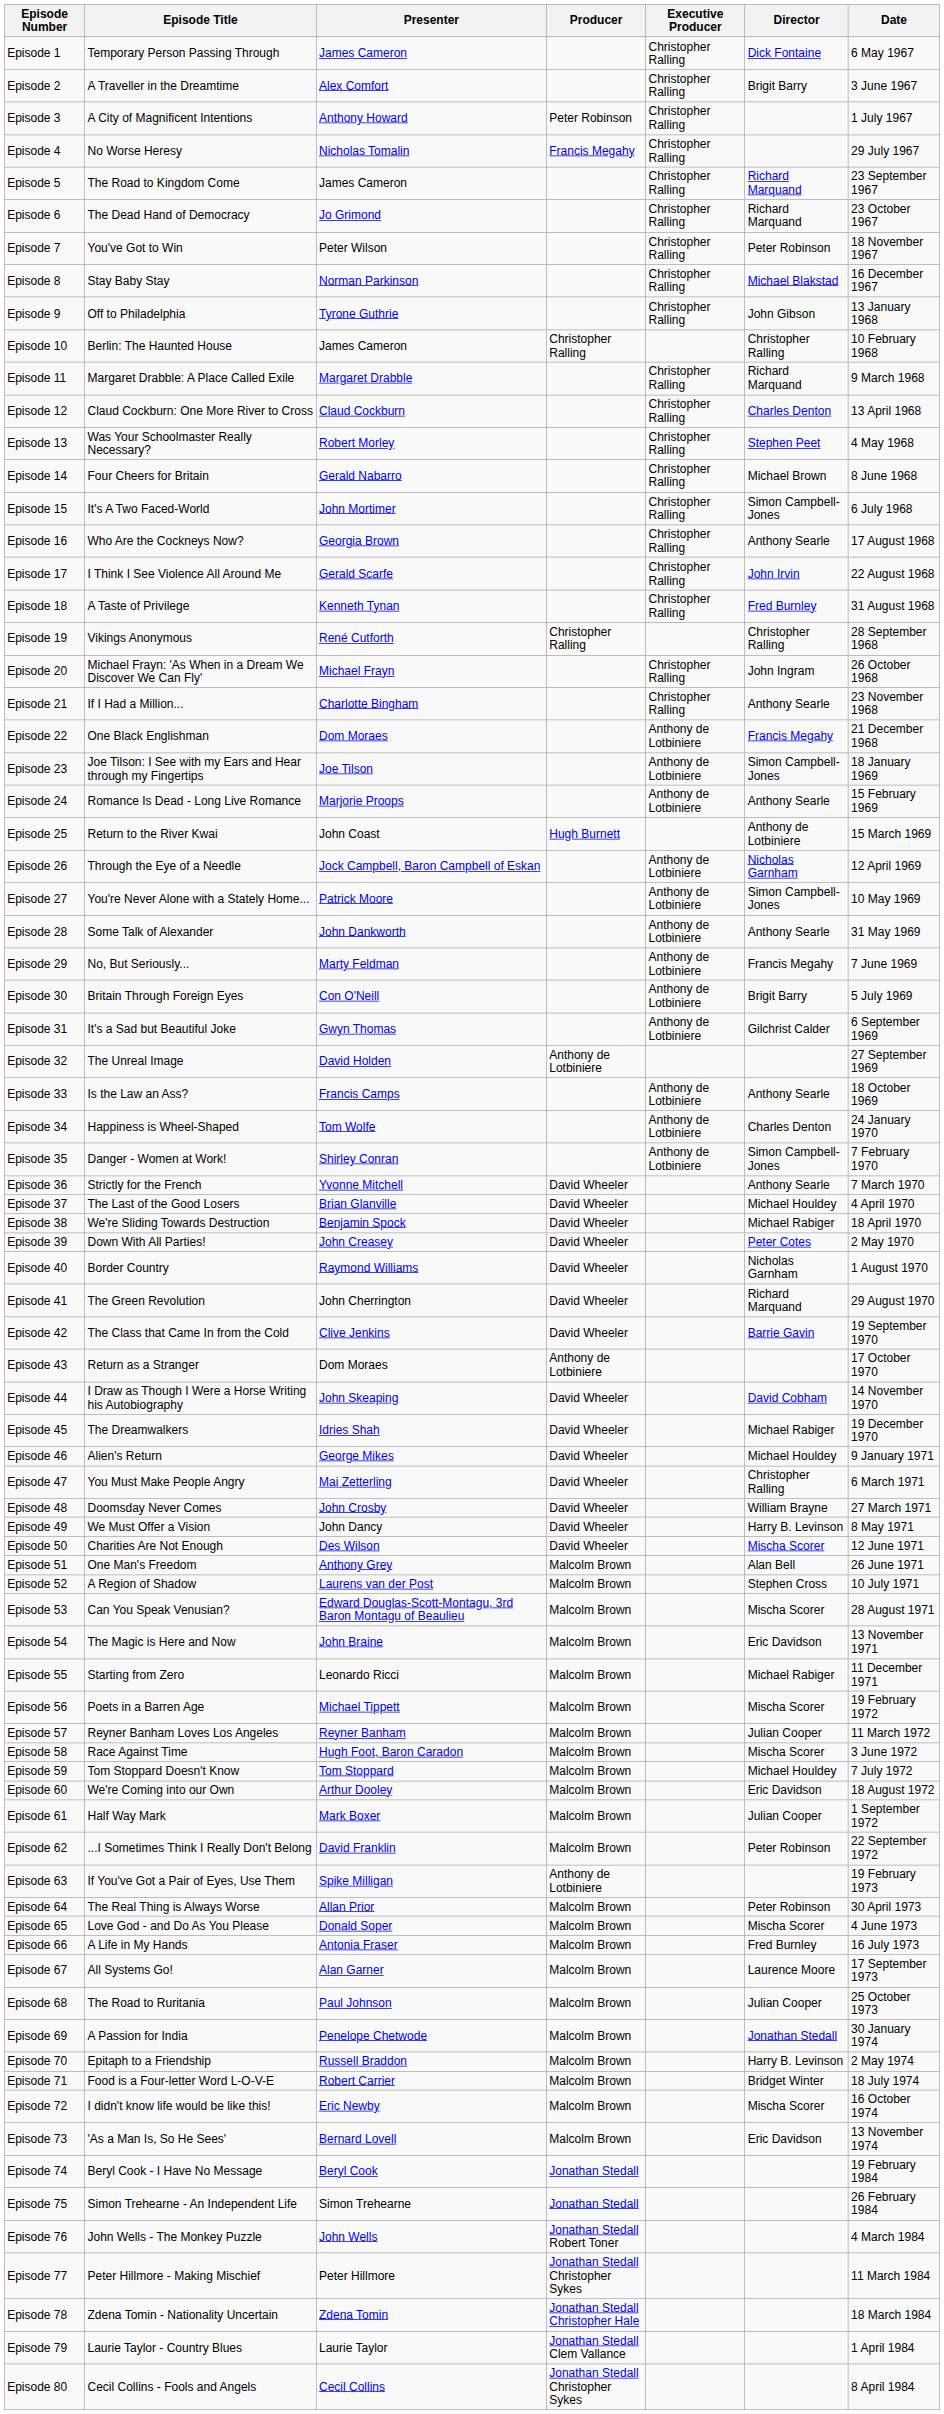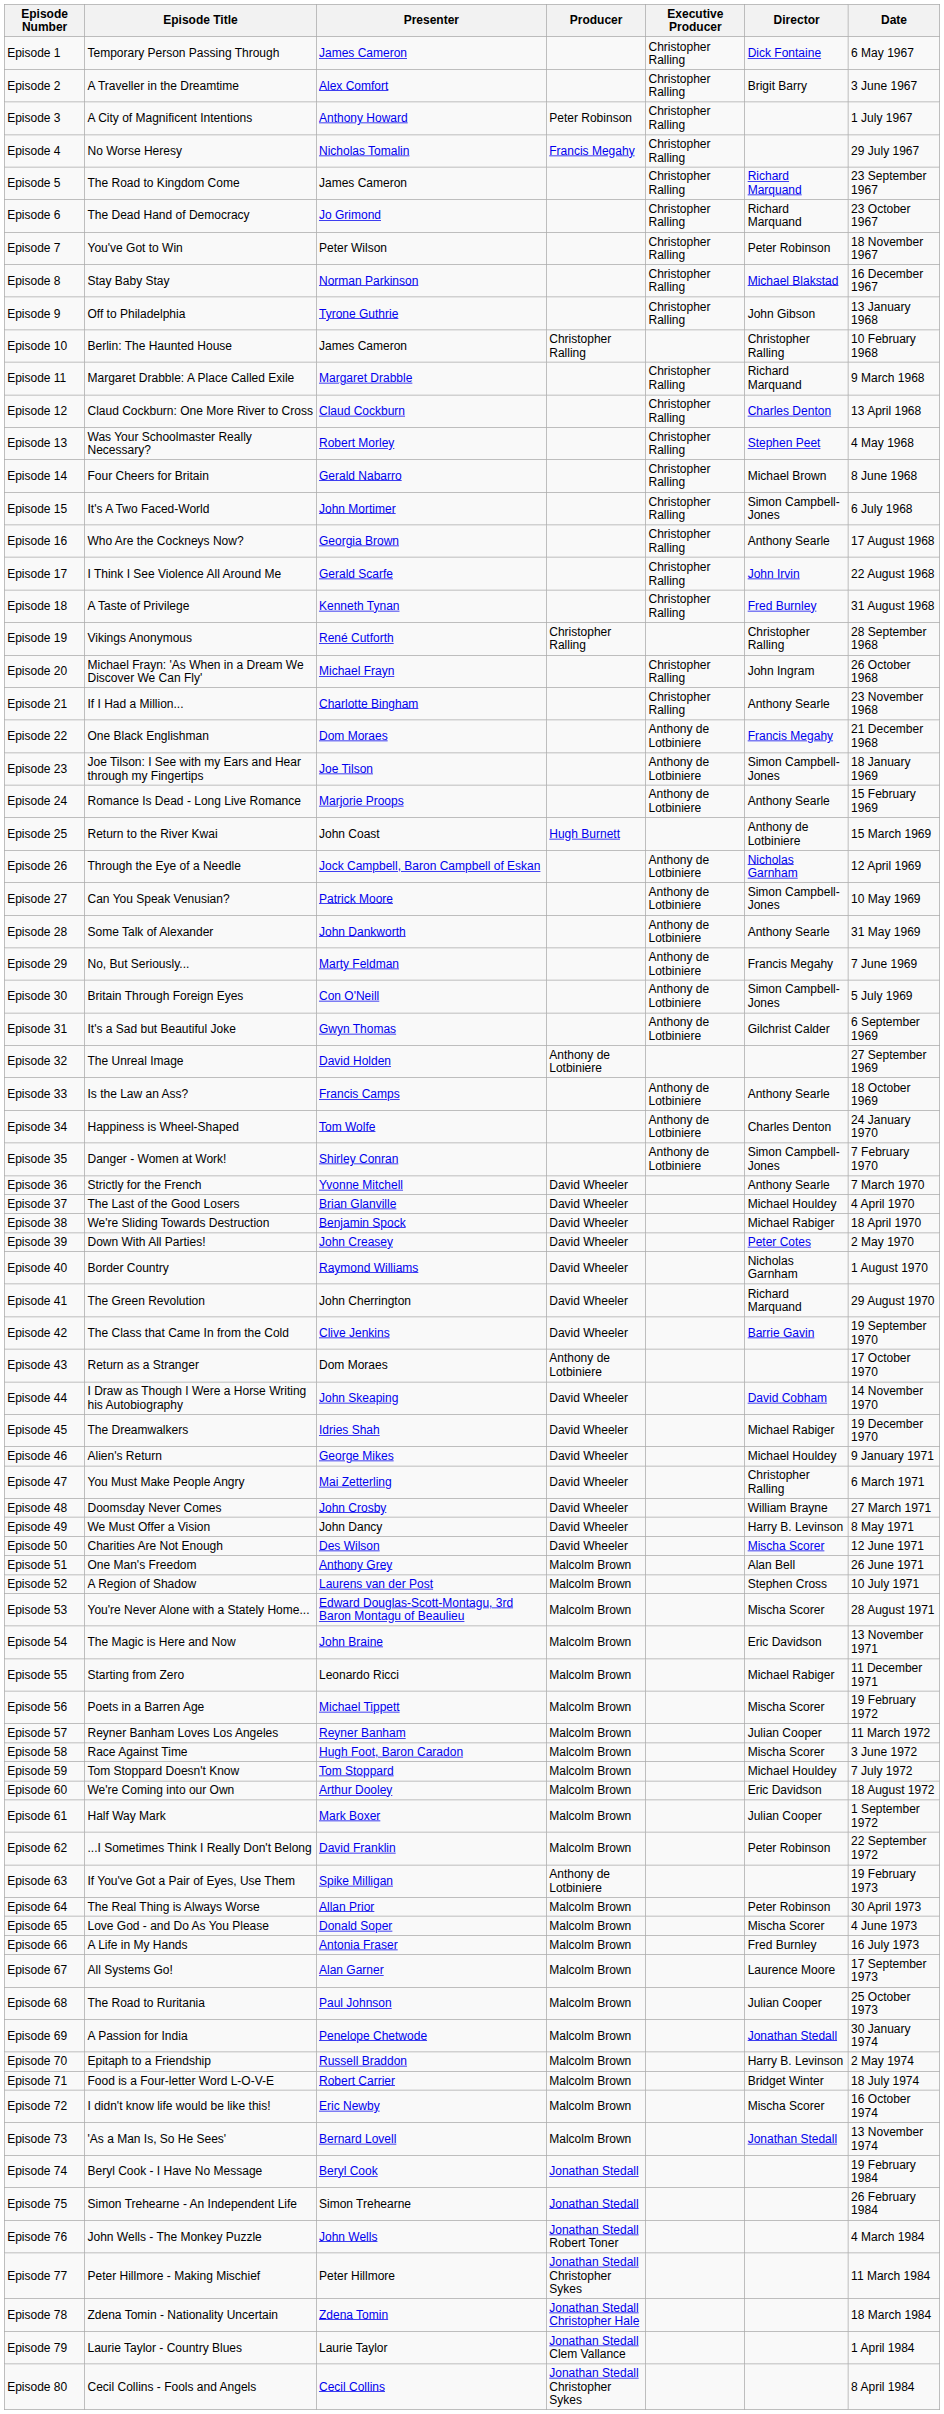Episode 27 | Episode Title: You're Never Alone with a Stately Home... -> Can You Speak Venusian?
Episode 30 | Director: Brigit Barry -> Simon Campbell-Jones
Episode 53 | Episode Title: Can You Speak Venusian? -> You're Never Alone with a Stately Home...
Episode 73 | Director: Eric Davidson -> Jonathan Stedall
